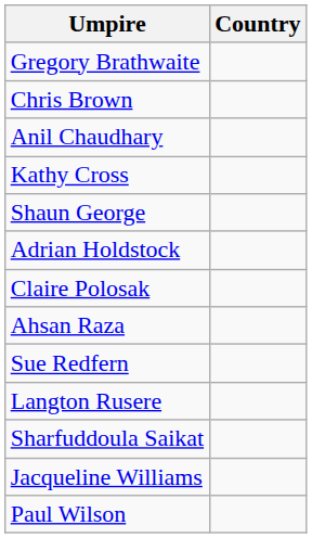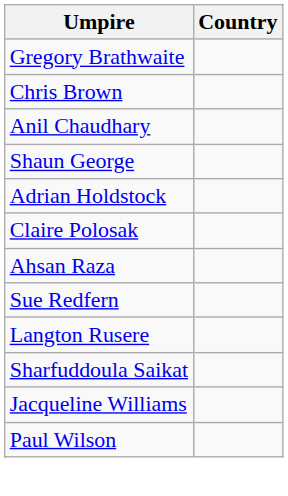- row: Kathy Cross
